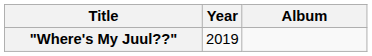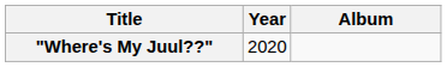"Where's My Juul??" | Year: 2019 -> 2020
